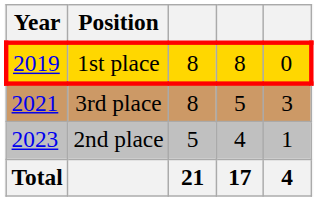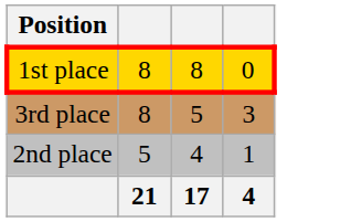- column: Year | 2019 | 2021 | 2023 | Total
